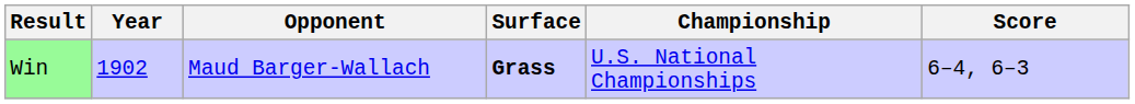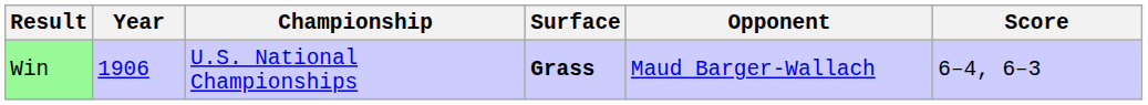columns swapped: Championship <-> Opponent
Win | Year: 1902 -> 1906
